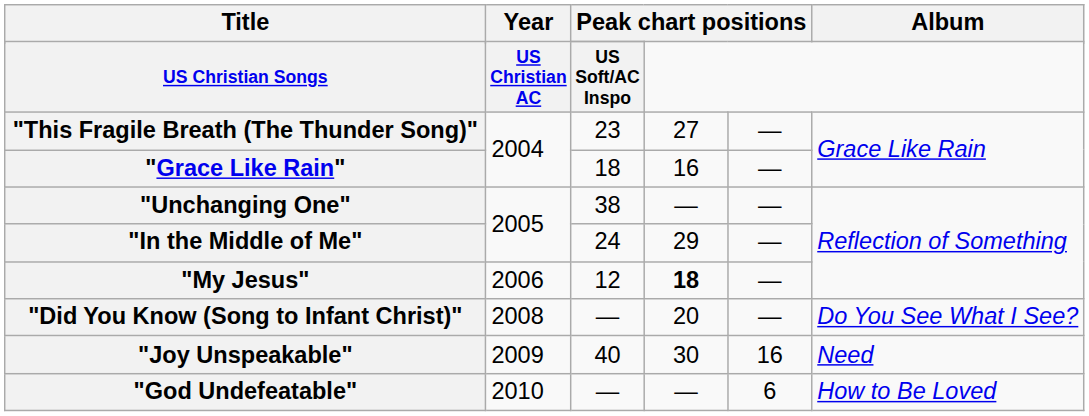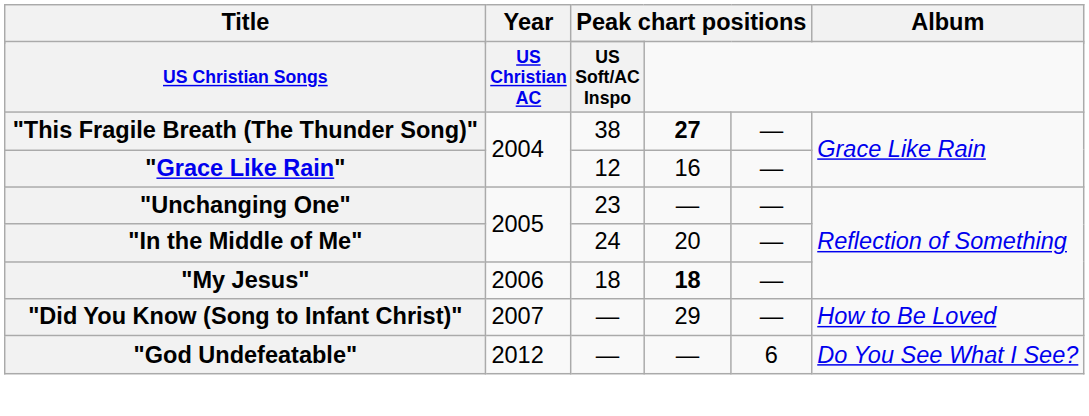"This Fragile Breath (The Thunder Song)" | column 3: 23 -> 38
"This Fragile Breath (The Thunder Song)" | column 4: normal -> bold
"Grace Like Rain" | column 3: 18 -> 12
"Unchanging One" | column 3: 38 -> 23
"In the Middle of Me" | column 4: 29 -> 20
"My Jesus" | column 3: 12 -> 18
"Did You Know (Song to Infant Christ)" | Year: 2008 -> 2007
"Did You Know (Song to Infant Christ)" | column 4: 20 -> 29
"Did You Know (Song to Infant Christ)" | Album: Do You See What I See? -> How to Be Loved
- row: "Joy Unspeakable" | 2009 | 40 | 30 | 16 | Need
"God Undefeatable" | Year: 2010 -> 2012
"God Undefeatable" | Album: How to Be Loved -> Do You See What I See?
